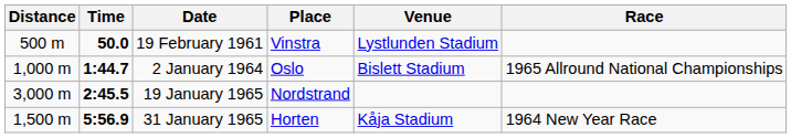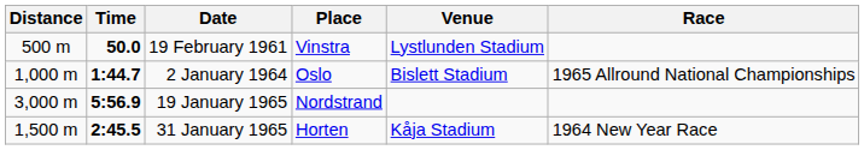19 January 1965 | Time: 2:45.5 -> 5:56.9
31 January 1965 | Time: 5:56.9 -> 2:45.5
